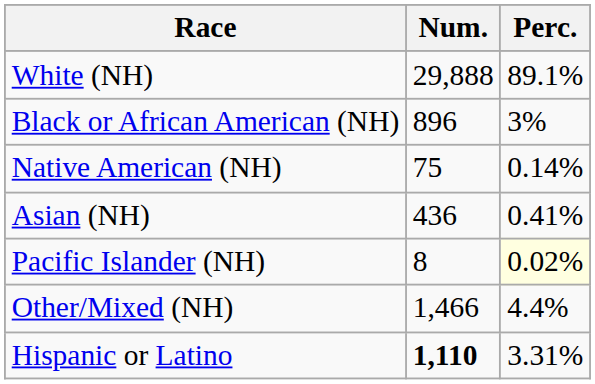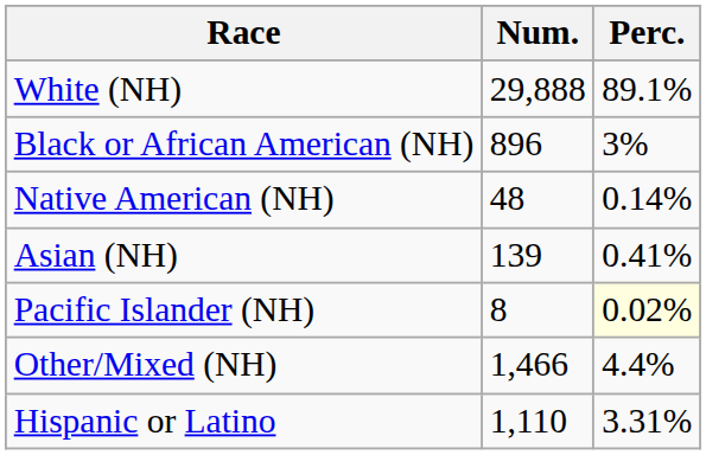Native American (NH) | Num.: 75 -> 48
Asian (NH) | Num.: 436 -> 139
Hispanic or Latino | Num.: bold -> normal
